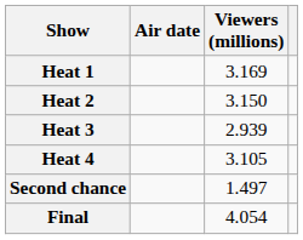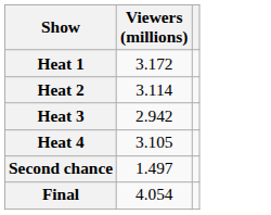- column: Air date
Heat 1 | Viewers (millions): 3.169 -> 3.172
Heat 2 | Viewers (millions): 3.150 -> 3.114
Heat 3 | Viewers (millions): 2.939 -> 2.942
